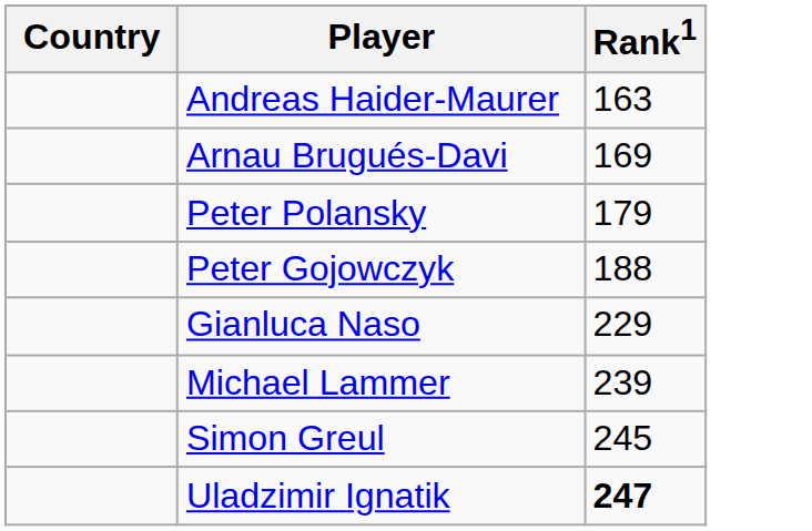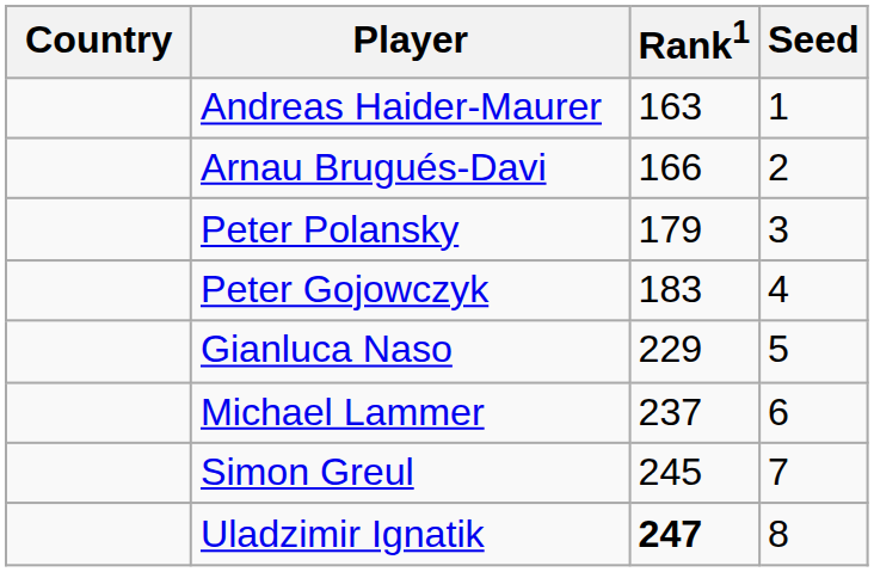+ column: Seed | 1 | 2 | 3 | 4 | 5 | 6 | 7 | 8
Arnau Brugués-Davi | Rank1: 169 -> 166
Peter Gojowczyk | Rank1: 188 -> 183
Michael Lammer | Rank1: 239 -> 237
